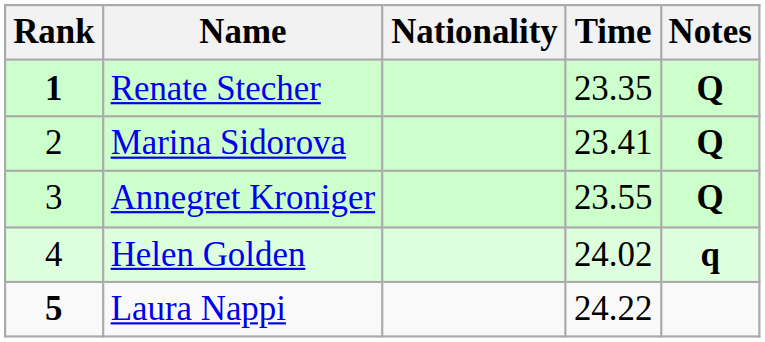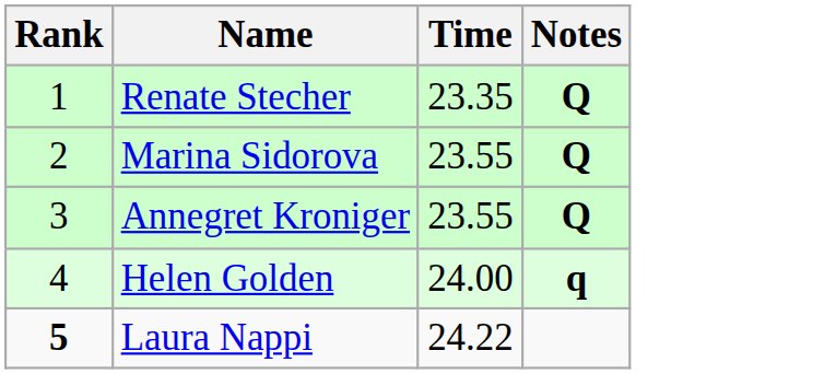- column: Nationality
Renate Stecher | Rank: bold -> normal
Marina Sidorova | Time: 23.41 -> 23.55
Helen Golden | Time: 24.02 -> 24.00
